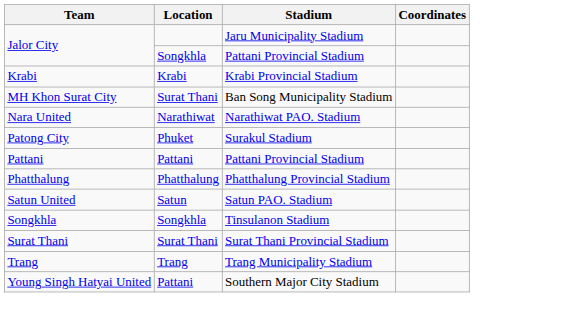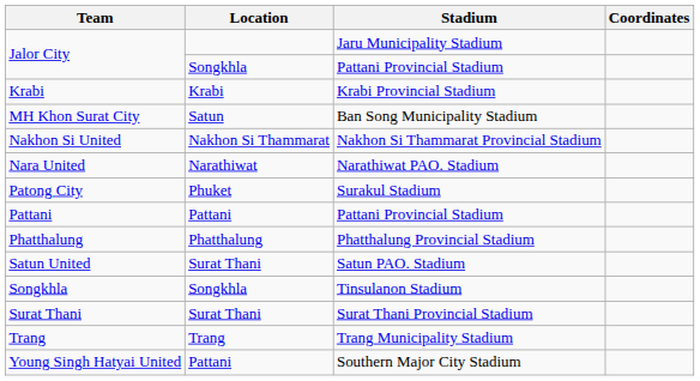MH Khon Surat City | Location: Surat Thani -> Satun
+ row: Nakhon Si United | Nakhon Si Thammarat | Nakhon Si Thammarat Provincial Stadium
Satun United | Location: Satun -> Surat Thani
